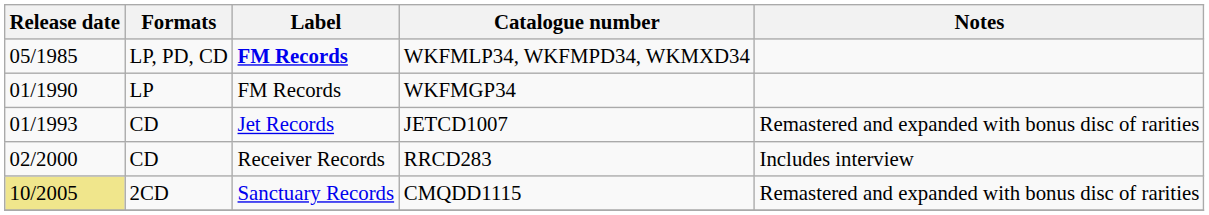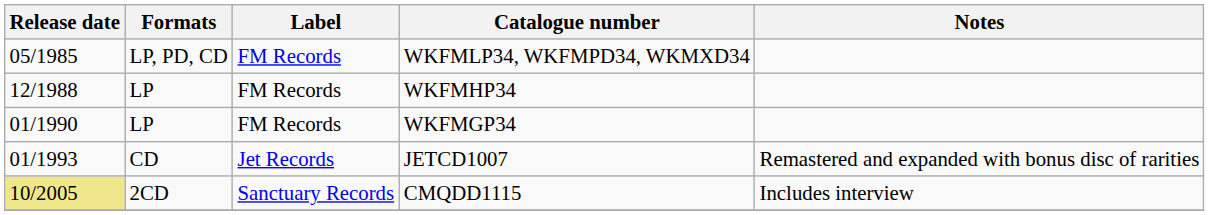WKFMLP34, WKFMPD34, WKMXD34 | Label: bold -> normal
+ row: 12/1988 | LP | FM Records | WKFMHP34
- row: 02/2000 | CD | Receiver Records | RRCD283 | Includes interview
CMQDD1115 | Notes: Remastered and expanded with bonus disc of rarities -> Includes interview
